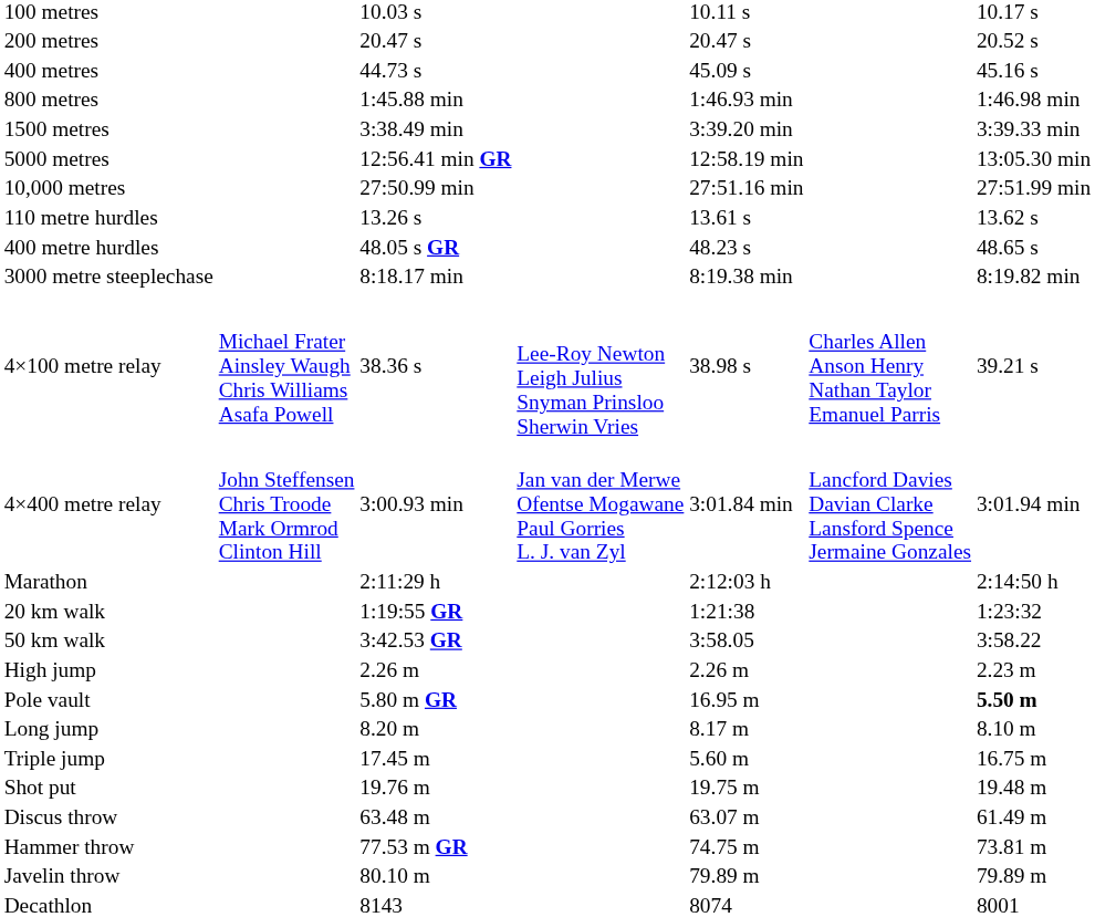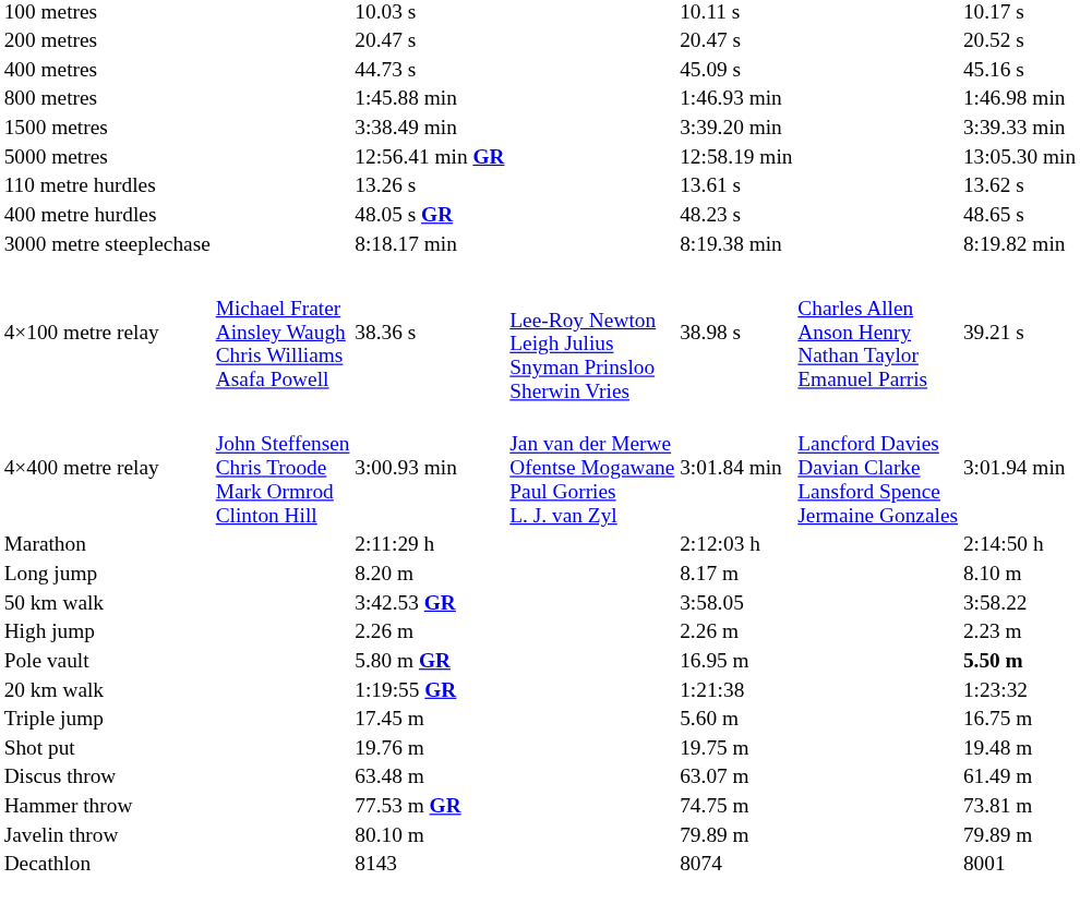- row: 10,000 metres | 27:50.99 min | 27:51.16 min | 27:51.99 min
rows swapped: 20 km walk <-> Long jump
